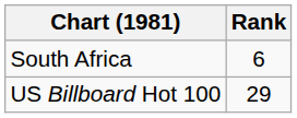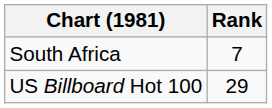South Africa | Rank: 6 -> 7
